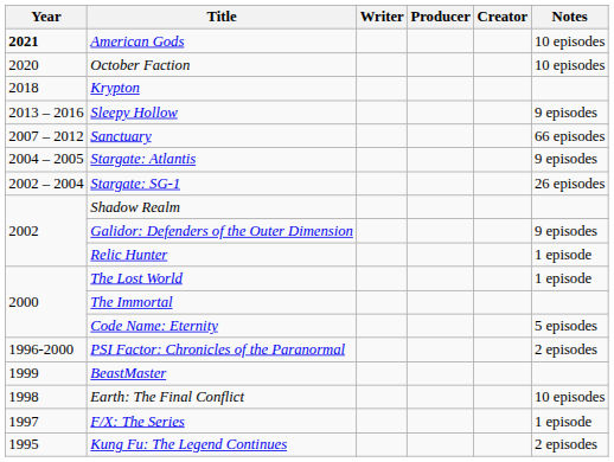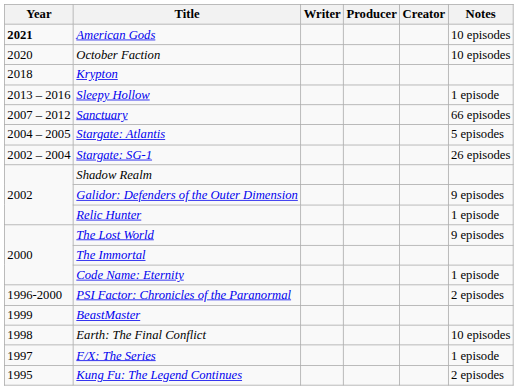Sleepy Hollow | Notes: 9 episodes -> 1 episode
Stargate: Atlantis | Notes: 9 episodes -> 5 episodes
The Lost World | Notes: 1 episode -> 9 episodes
Code Name: Eternity | Notes: 5 episodes -> 1 episode
